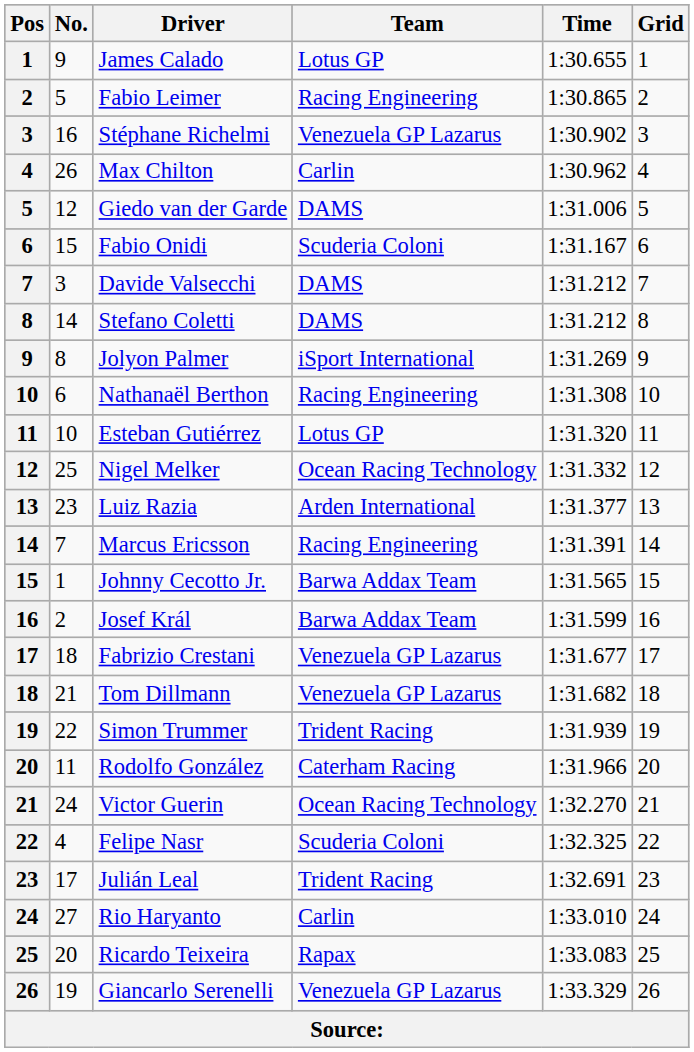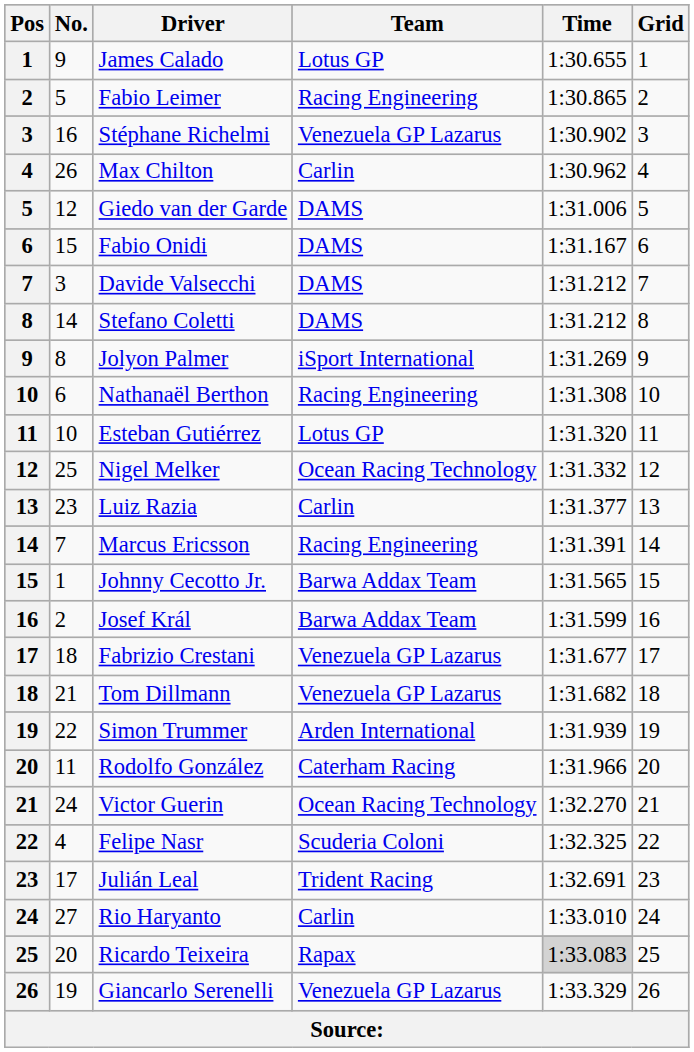Fabio Onidi | Team: Scuderia Coloni -> DAMS
Luiz Razia | Team: Arden International -> Carlin
Simon Trummer | Team: Trident Racing -> Arden International
Ricardo Teixeira | Time: no background -> lightgrey background
